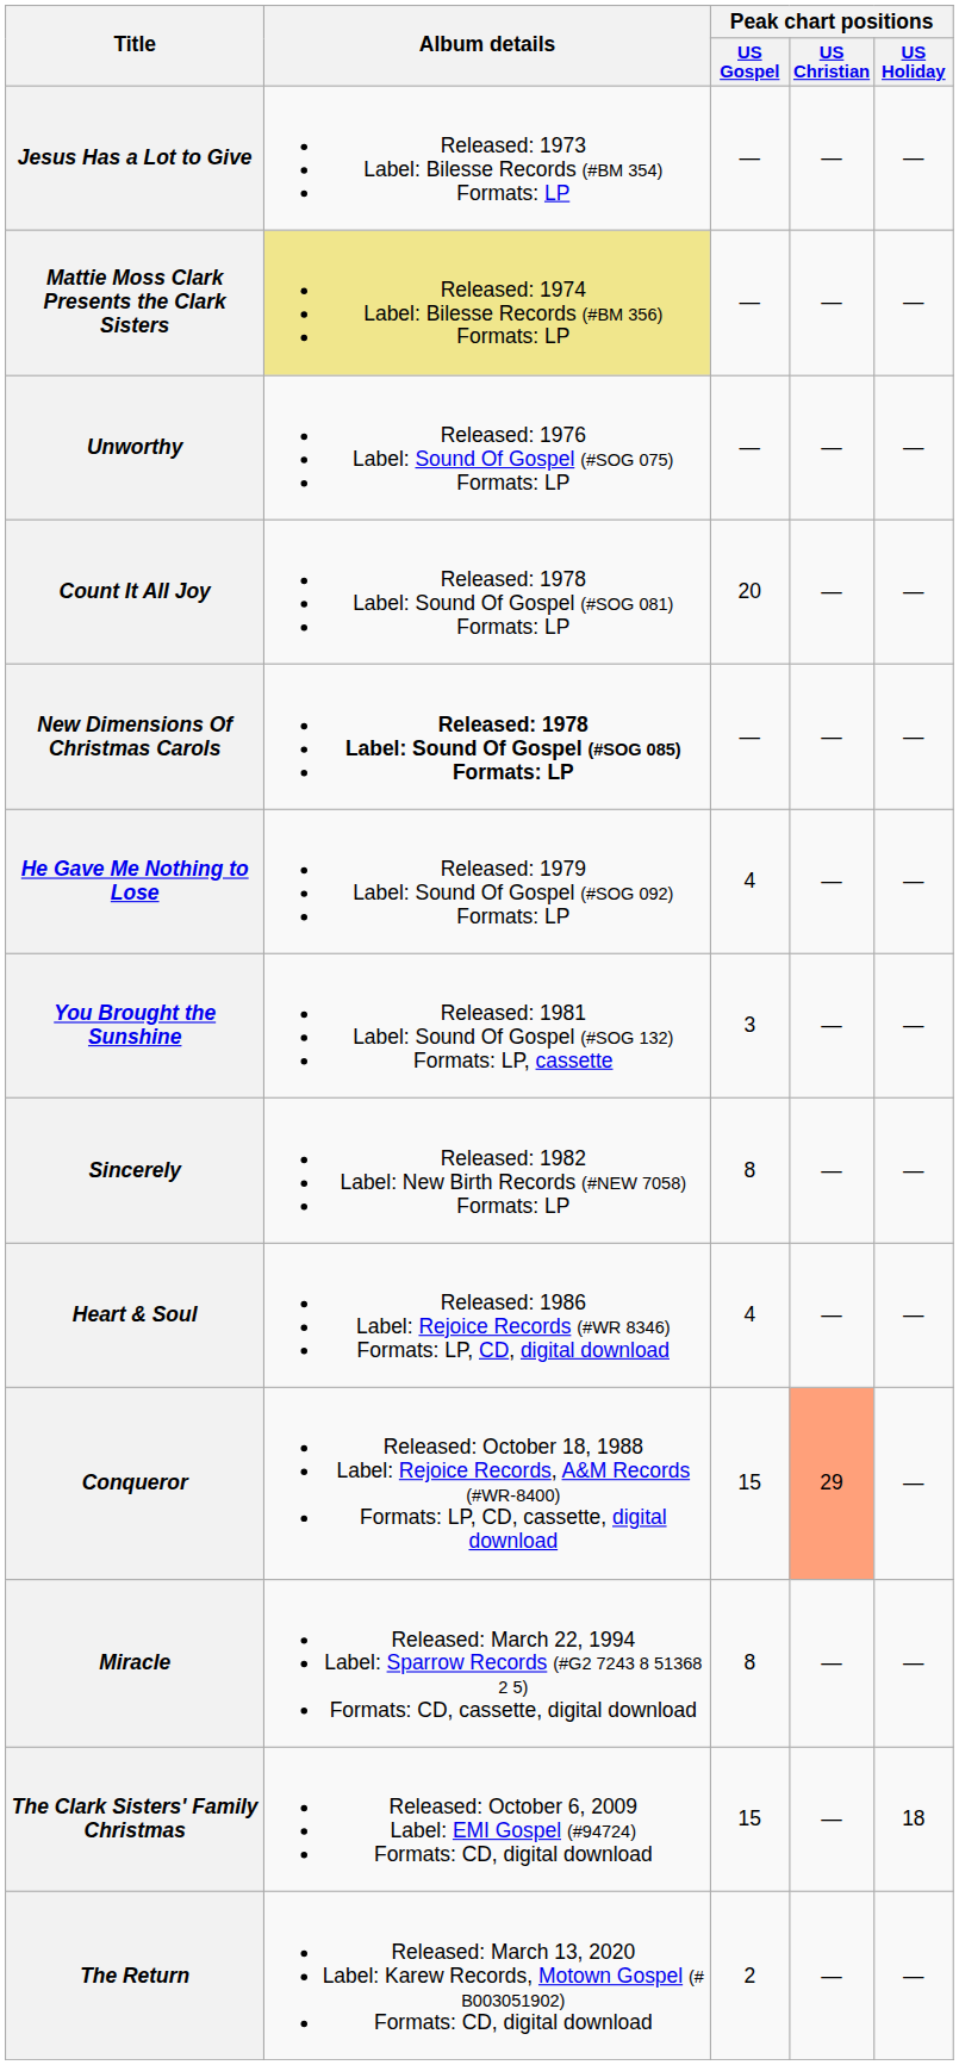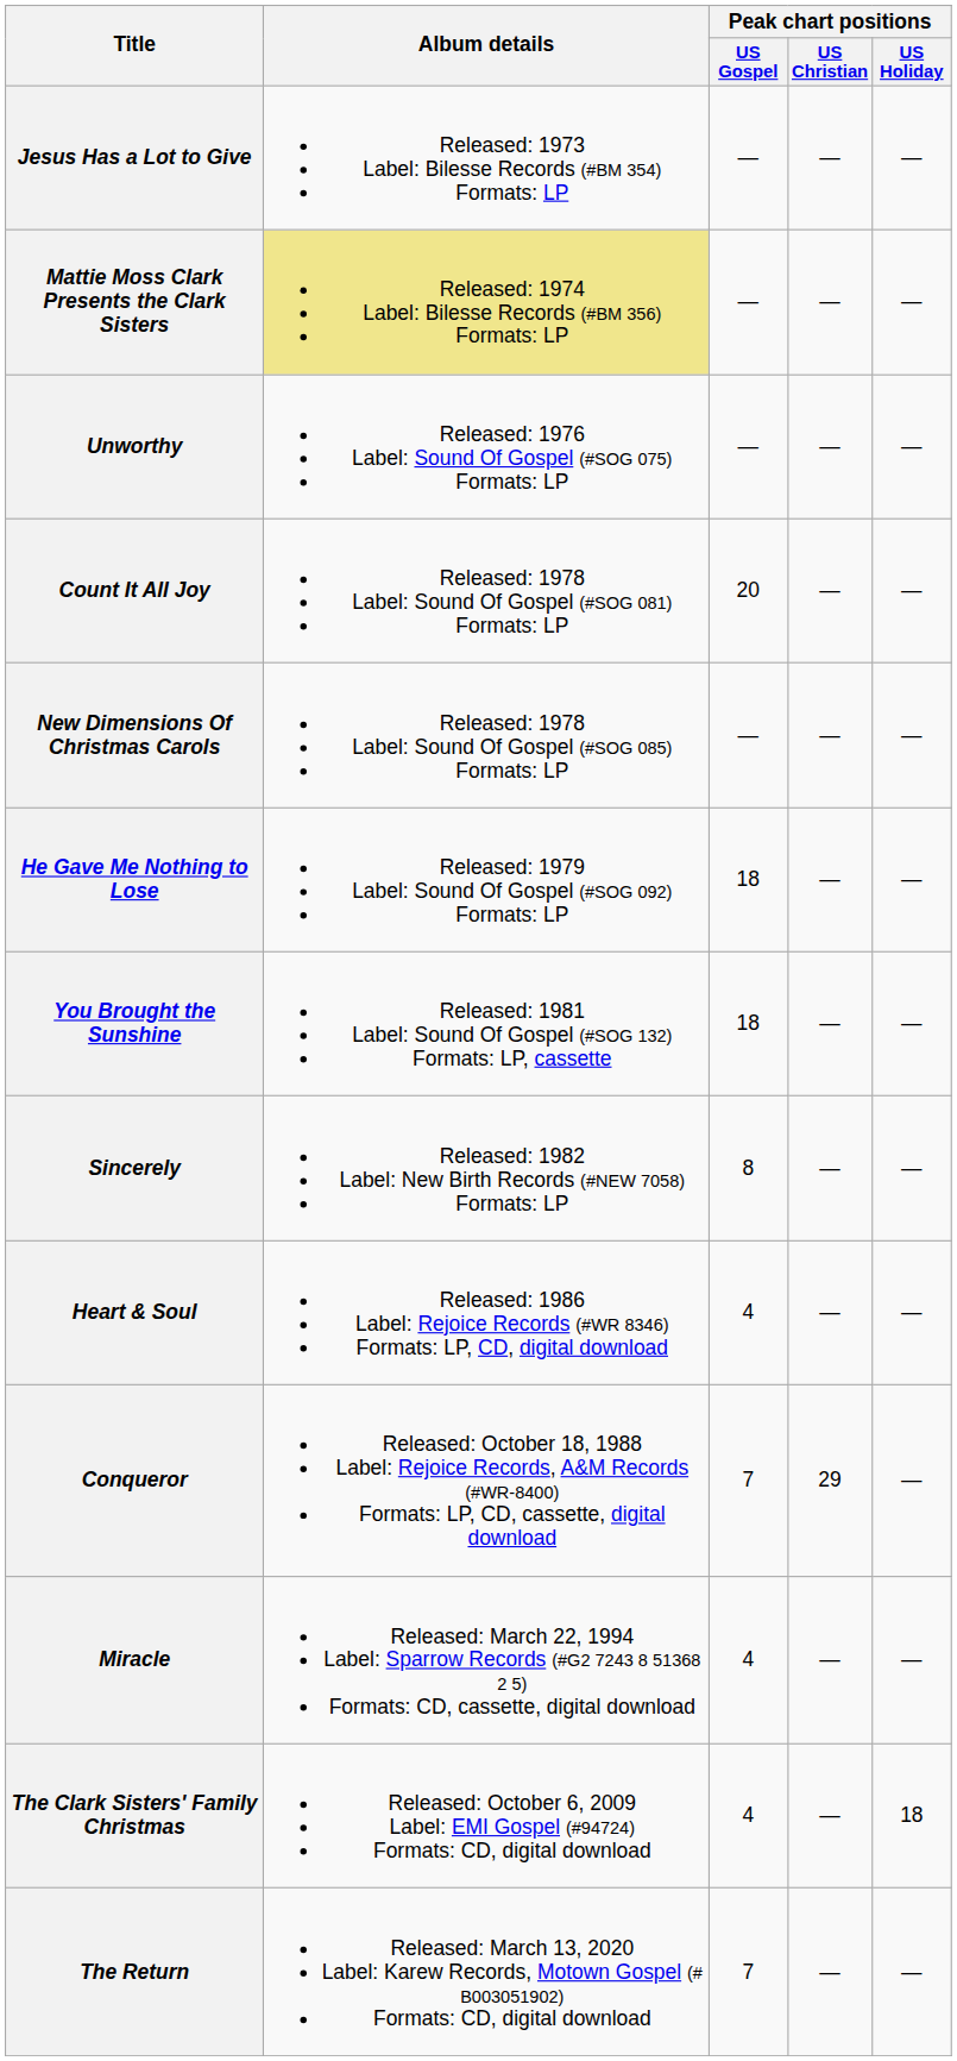New Dimensions Of Christmas Carols | Album details: bold -> normal
He Gave Me Nothing to Lose | Peak chart positions / US Gospel: 4 -> 18
You Brought the Sunshine | Peak chart positions / US Gospel: 3 -> 18
Conqueror | Peak chart positions / US Gospel: 15 -> 7
Conqueror | Peak chart positions / US Christian: lightsalmon background -> no background
Miracle | Peak chart positions / US Gospel: 8 -> 4
The Clark Sisters' Family Christmas | Peak chart positions / US Gospel: 15 -> 4
The Return | Peak chart positions / US Gospel: 2 -> 7
